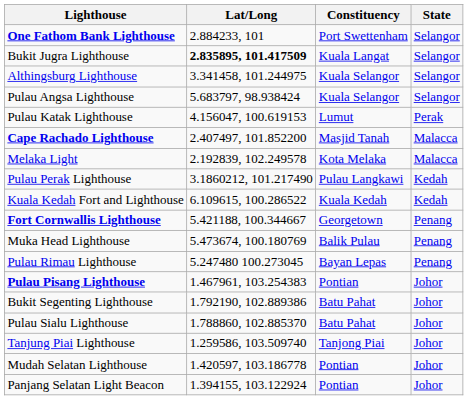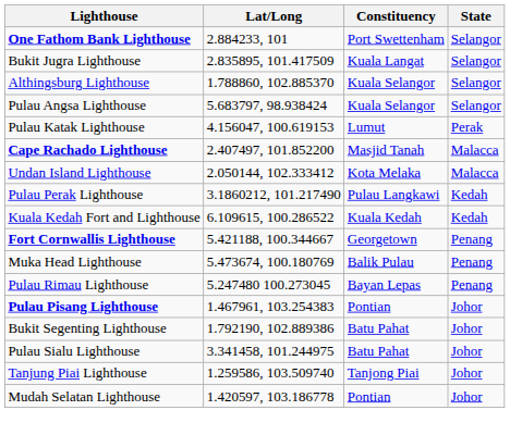Bukit Jugra Lighthouse | Lat/Long: bold -> normal
Althingsburg Lighthouse | Lat/Long: 3.341458, 101.244975 -> 1.788860, 102.885370
- row: Melaka Light | 2.192839, 102.249578 | Kota Melaka | Malacca
+ row: Undan Island Lighthouse | 2.050144, 102.333412 | Kota Melaka | Malacca
Pulau Sialu Lighthouse | Lat/Long: 1.788860, 102.885370 -> 3.341458, 101.244975
- row: Panjang Selatan Light Beacon | 1.394155, 103.122924 | Pontian | Johor
